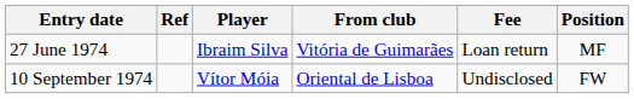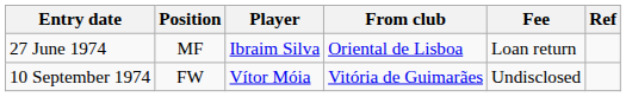columns swapped: Position <-> Ref
27 June 1974 | From club: Vitória de Guimarães -> Oriental de Lisboa
10 September 1974 | From club: Oriental de Lisboa -> Vitória de Guimarães
